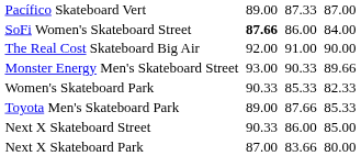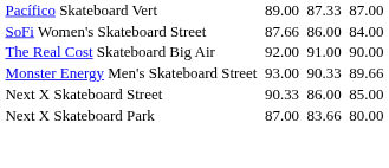SoFi Women's Skateboard Street | column 3: bold -> normal
- row: Women's Skateboard Park | 90.33 | 85.33 | 82.33
- row: Toyota Men's Skateboard Park | 89.00 | 87.66 | 85.33
